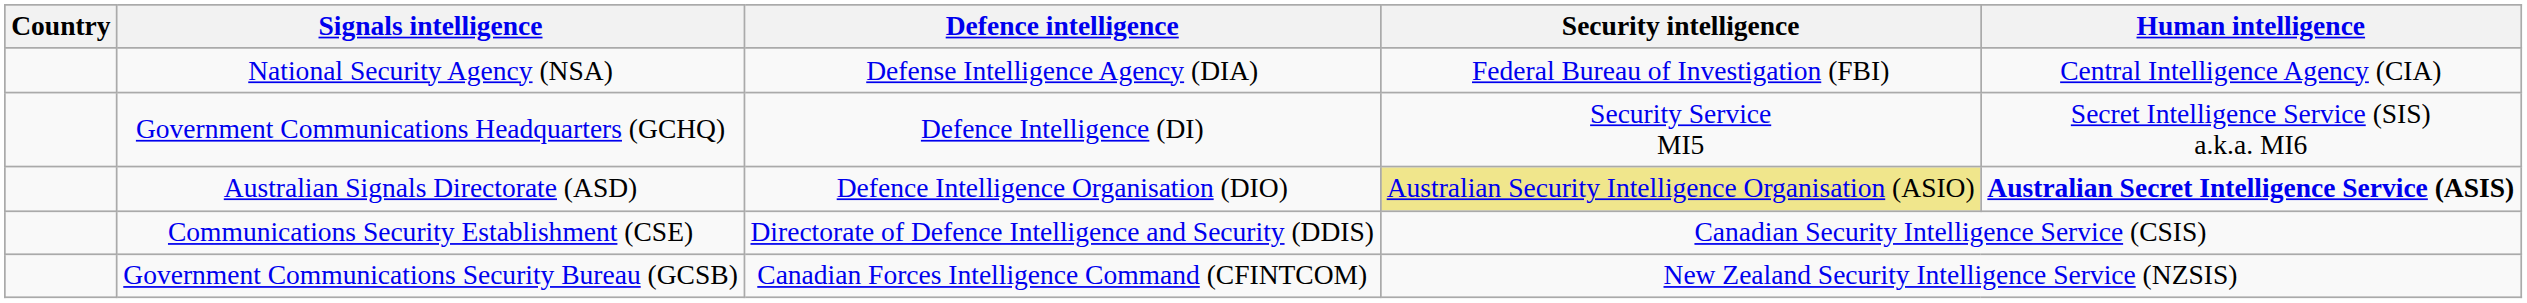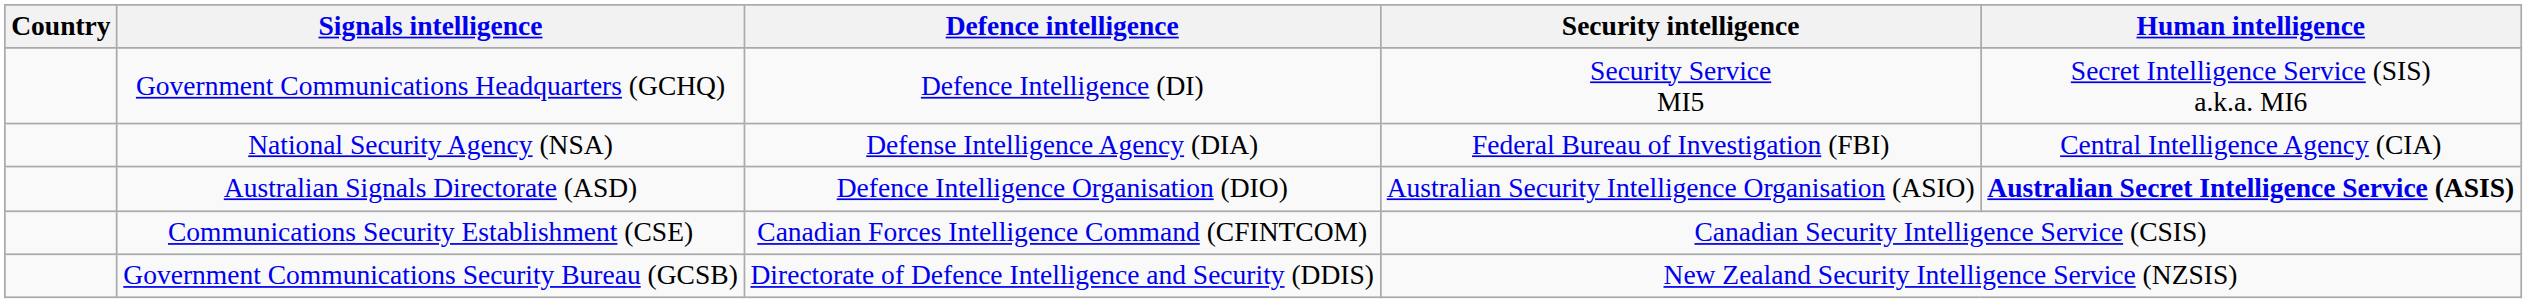rows swapped: Government Communications Headquarters (GCHQ) <-> National Security Agency (NSA)
Australian Signals Directorate (ASD) | Security intelligence: khaki background -> no background
Communications Security Establishment (CSE) | Defence intelligence: Directorate of Defence Intelligence and Security (DDIS) -> Canadian Forces Intelligence Command (CFINTCOM)
Government Communications Security Bureau (GCSB) | Defence intelligence: Canadian Forces Intelligence Command (CFINTCOM) -> Directorate of Defence Intelligence and Security (DDIS)
